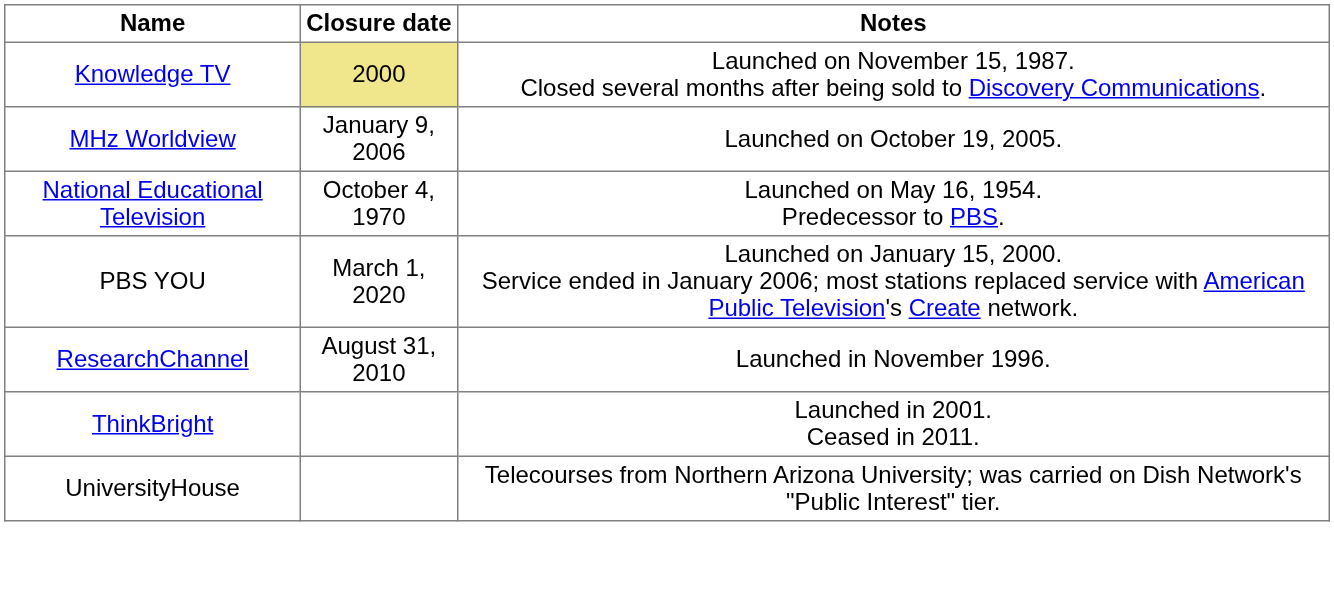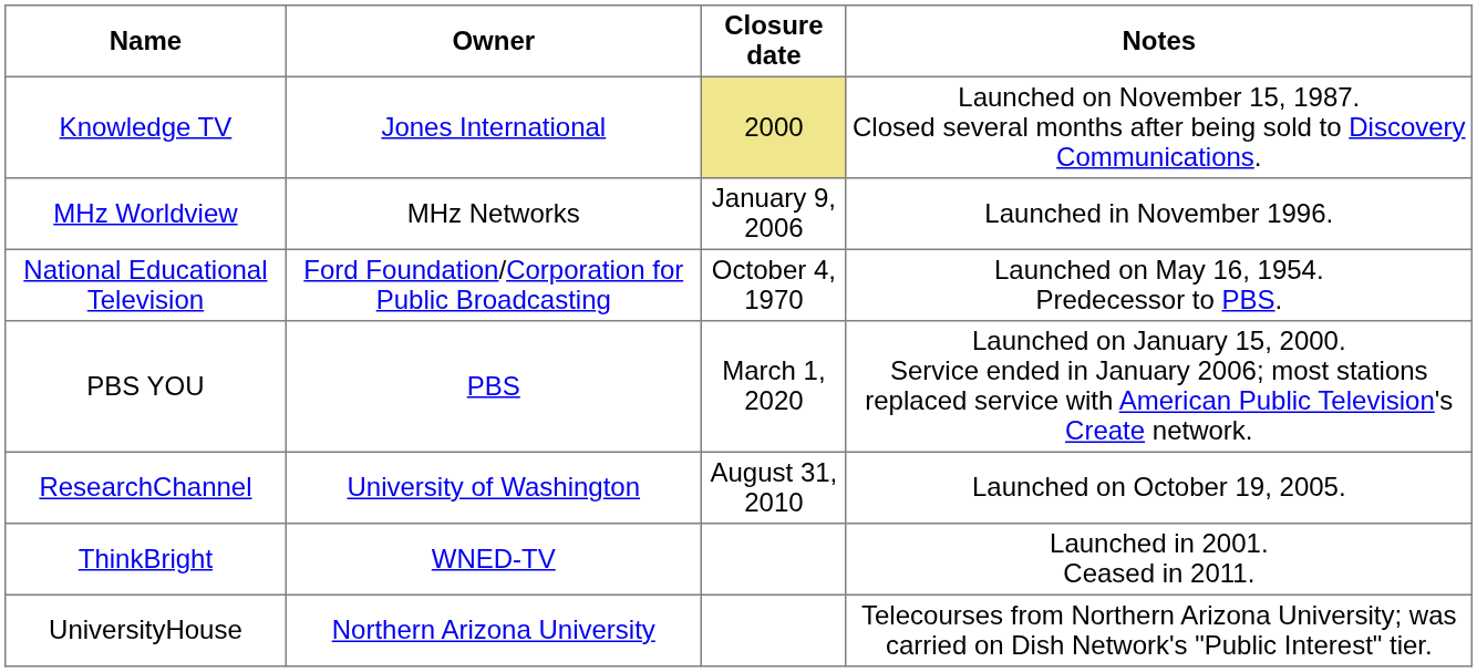+ column: Owner | Jones International | MHz Networks | Ford Foundation/Corporation for Public Broadcasting | PBS | University of Washington | WNED-TV | Northern Arizona University
MHz Worldview | Notes: Launched on October 19, 2005. -> Launched in November 1996.
ResearchChannel | Notes: Launched in November 1996. -> Launched on October 19, 2005.
